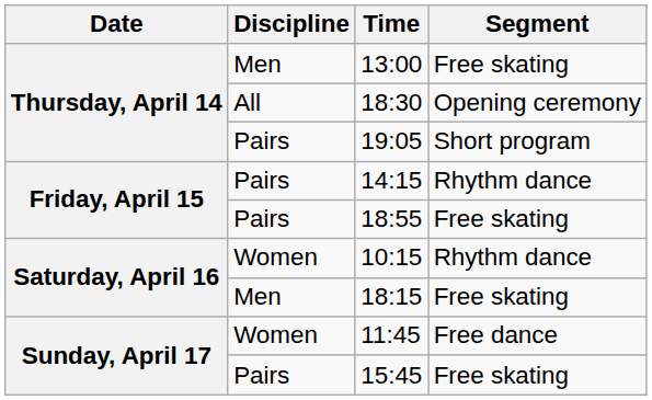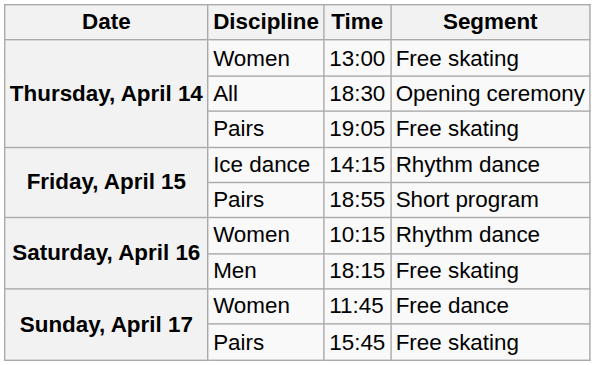13:00 | Discipline: Men -> Women
19:05 | Segment: Short program -> Free skating
14:15 | Discipline: Pairs -> Ice dance
18:55 | Segment: Free skating -> Short program
